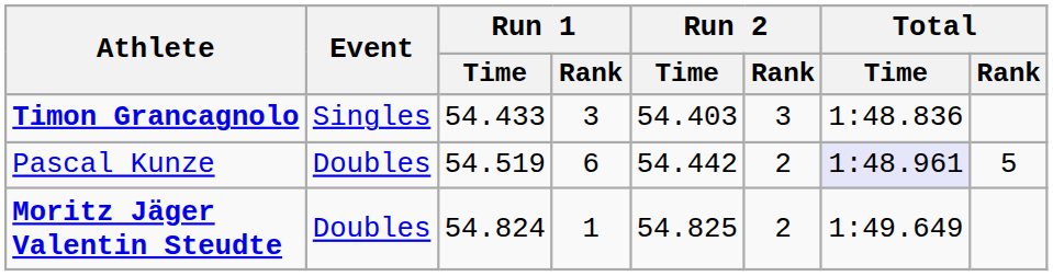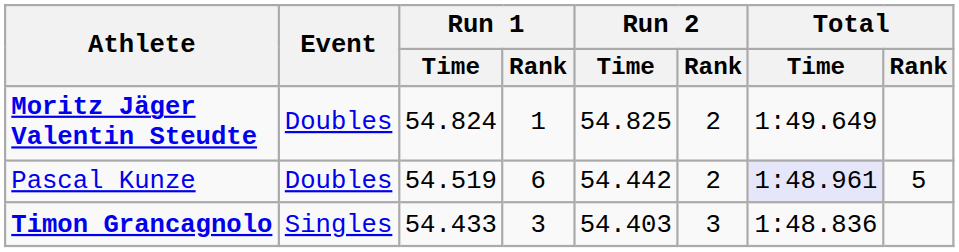rows swapped: Timon Grancagnolo <-> Moritz Jäger Valentin Steudte
